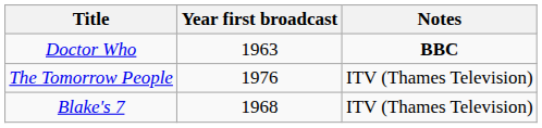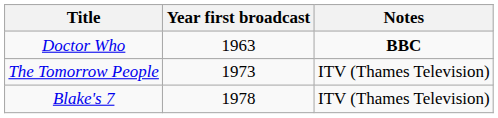The Tomorrow People | Year first broadcast: 1976 -> 1973
Blake's 7 | Year first broadcast: 1968 -> 1978
